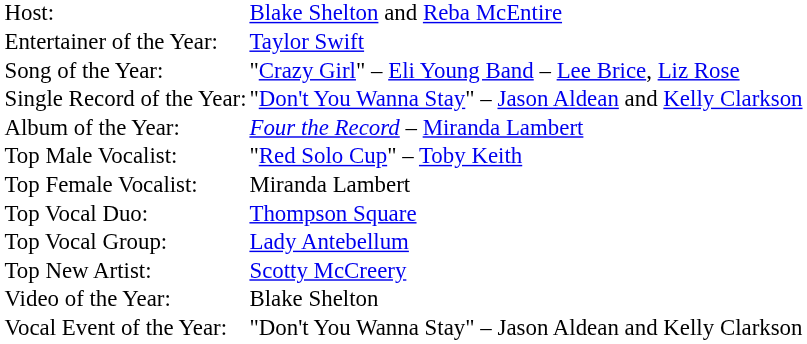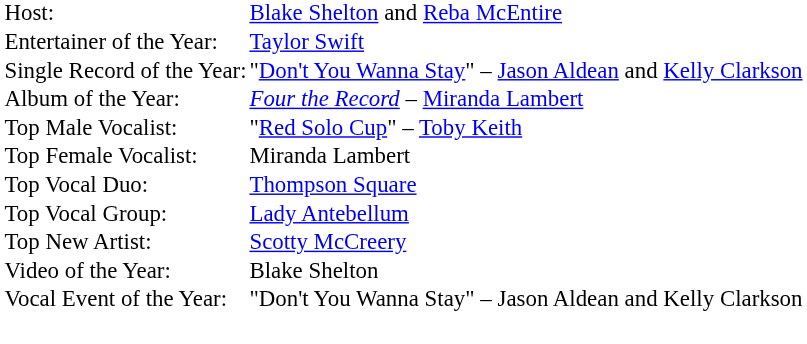- row: Song of the Year: | "Crazy Girl" – Eli Young Band – Lee Brice, Liz Rose
